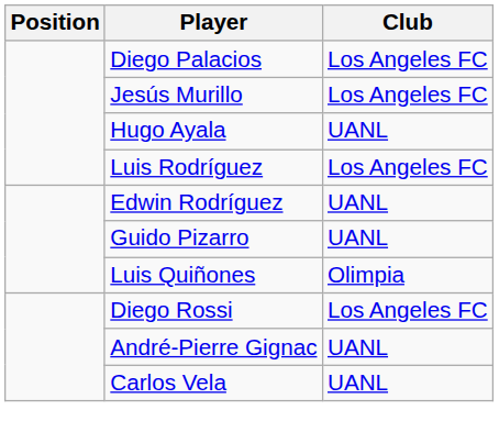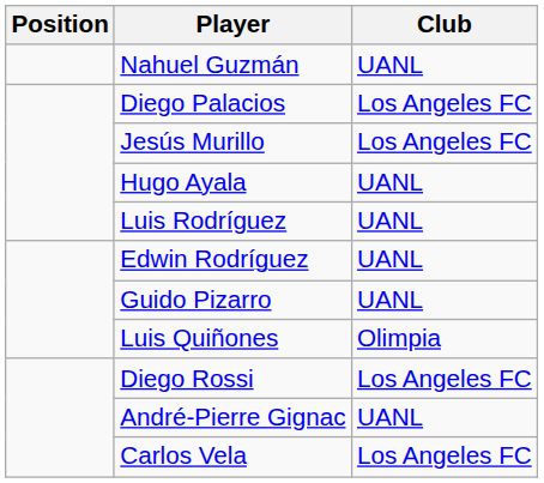+ row: Nahuel Guzmán | UANL
Luis Rodríguez | Club: Los Angeles FC -> UANL
Carlos Vela | Club: UANL -> Los Angeles FC
